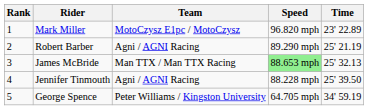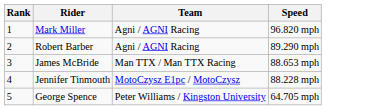- column: Time | 23' 22.89 | 25' 21.19 | 25' 32.13 | 25' 39.50 | 34' 59.19
Mark Miller | Team: MotoCzysz E1pc / MotoCzysz -> Agni / AGNI Racing
James McBride | Speed: lightgreen background -> no background
Jennifer Tinmouth | Team: Agni / AGNI Racing -> MotoCzysz E1pc / MotoCzysz
